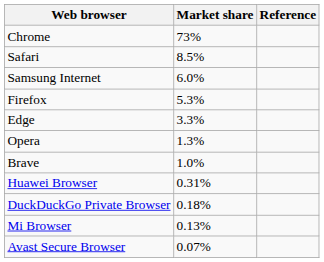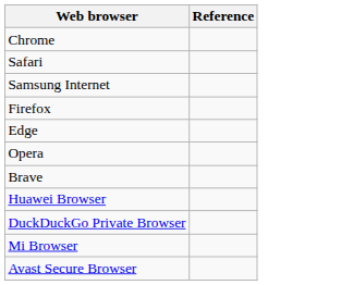- column: Market share | 73% | 8.5% | 6.0% | 5.3% | 3.3% | 1.3% | 1.0% | 0.31% | 0.18% | 0.13% | 0.07%
